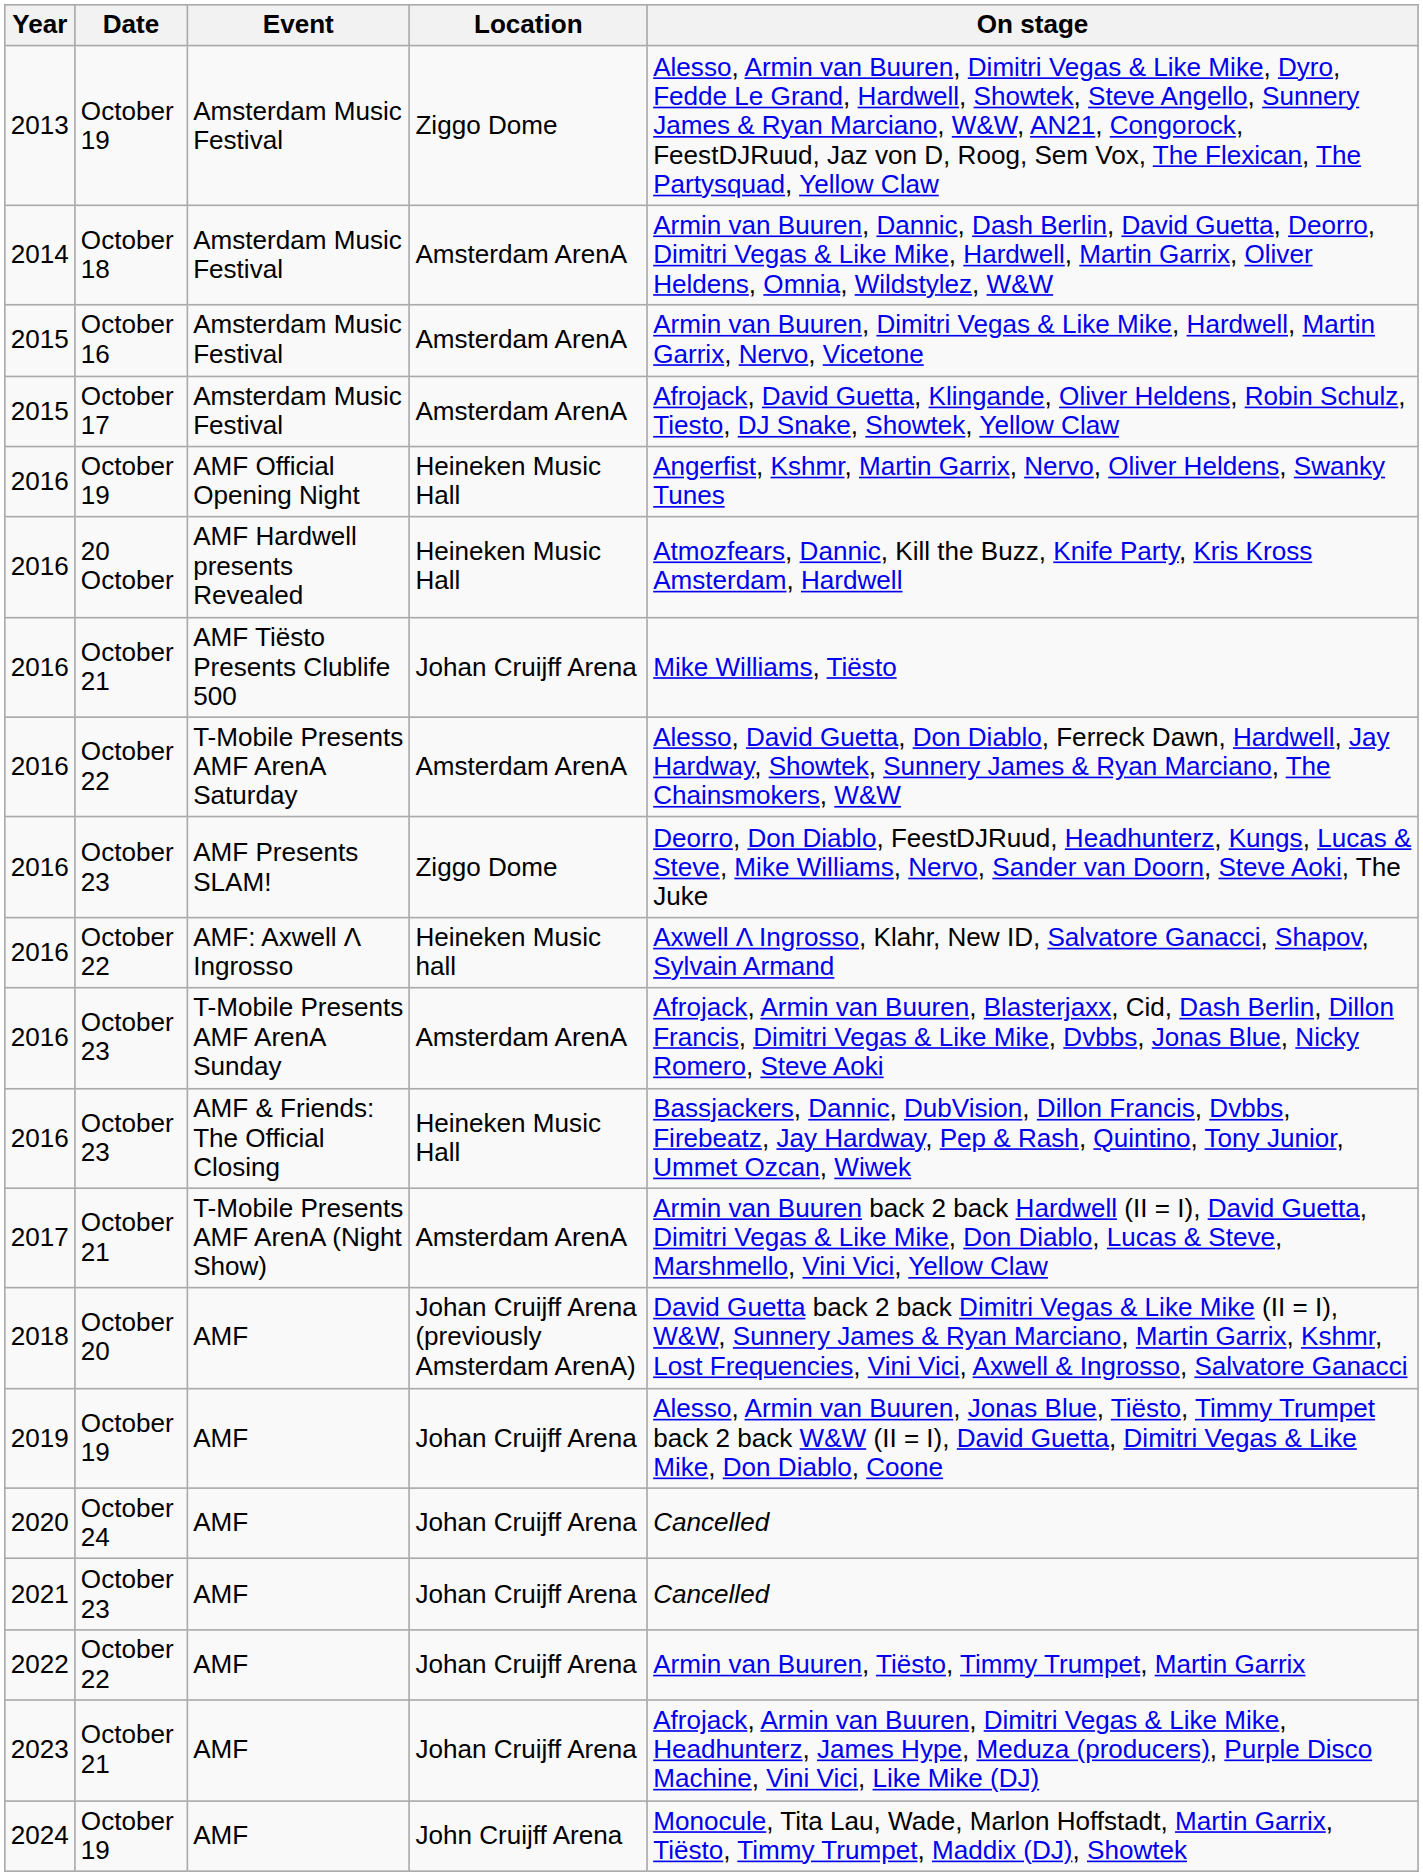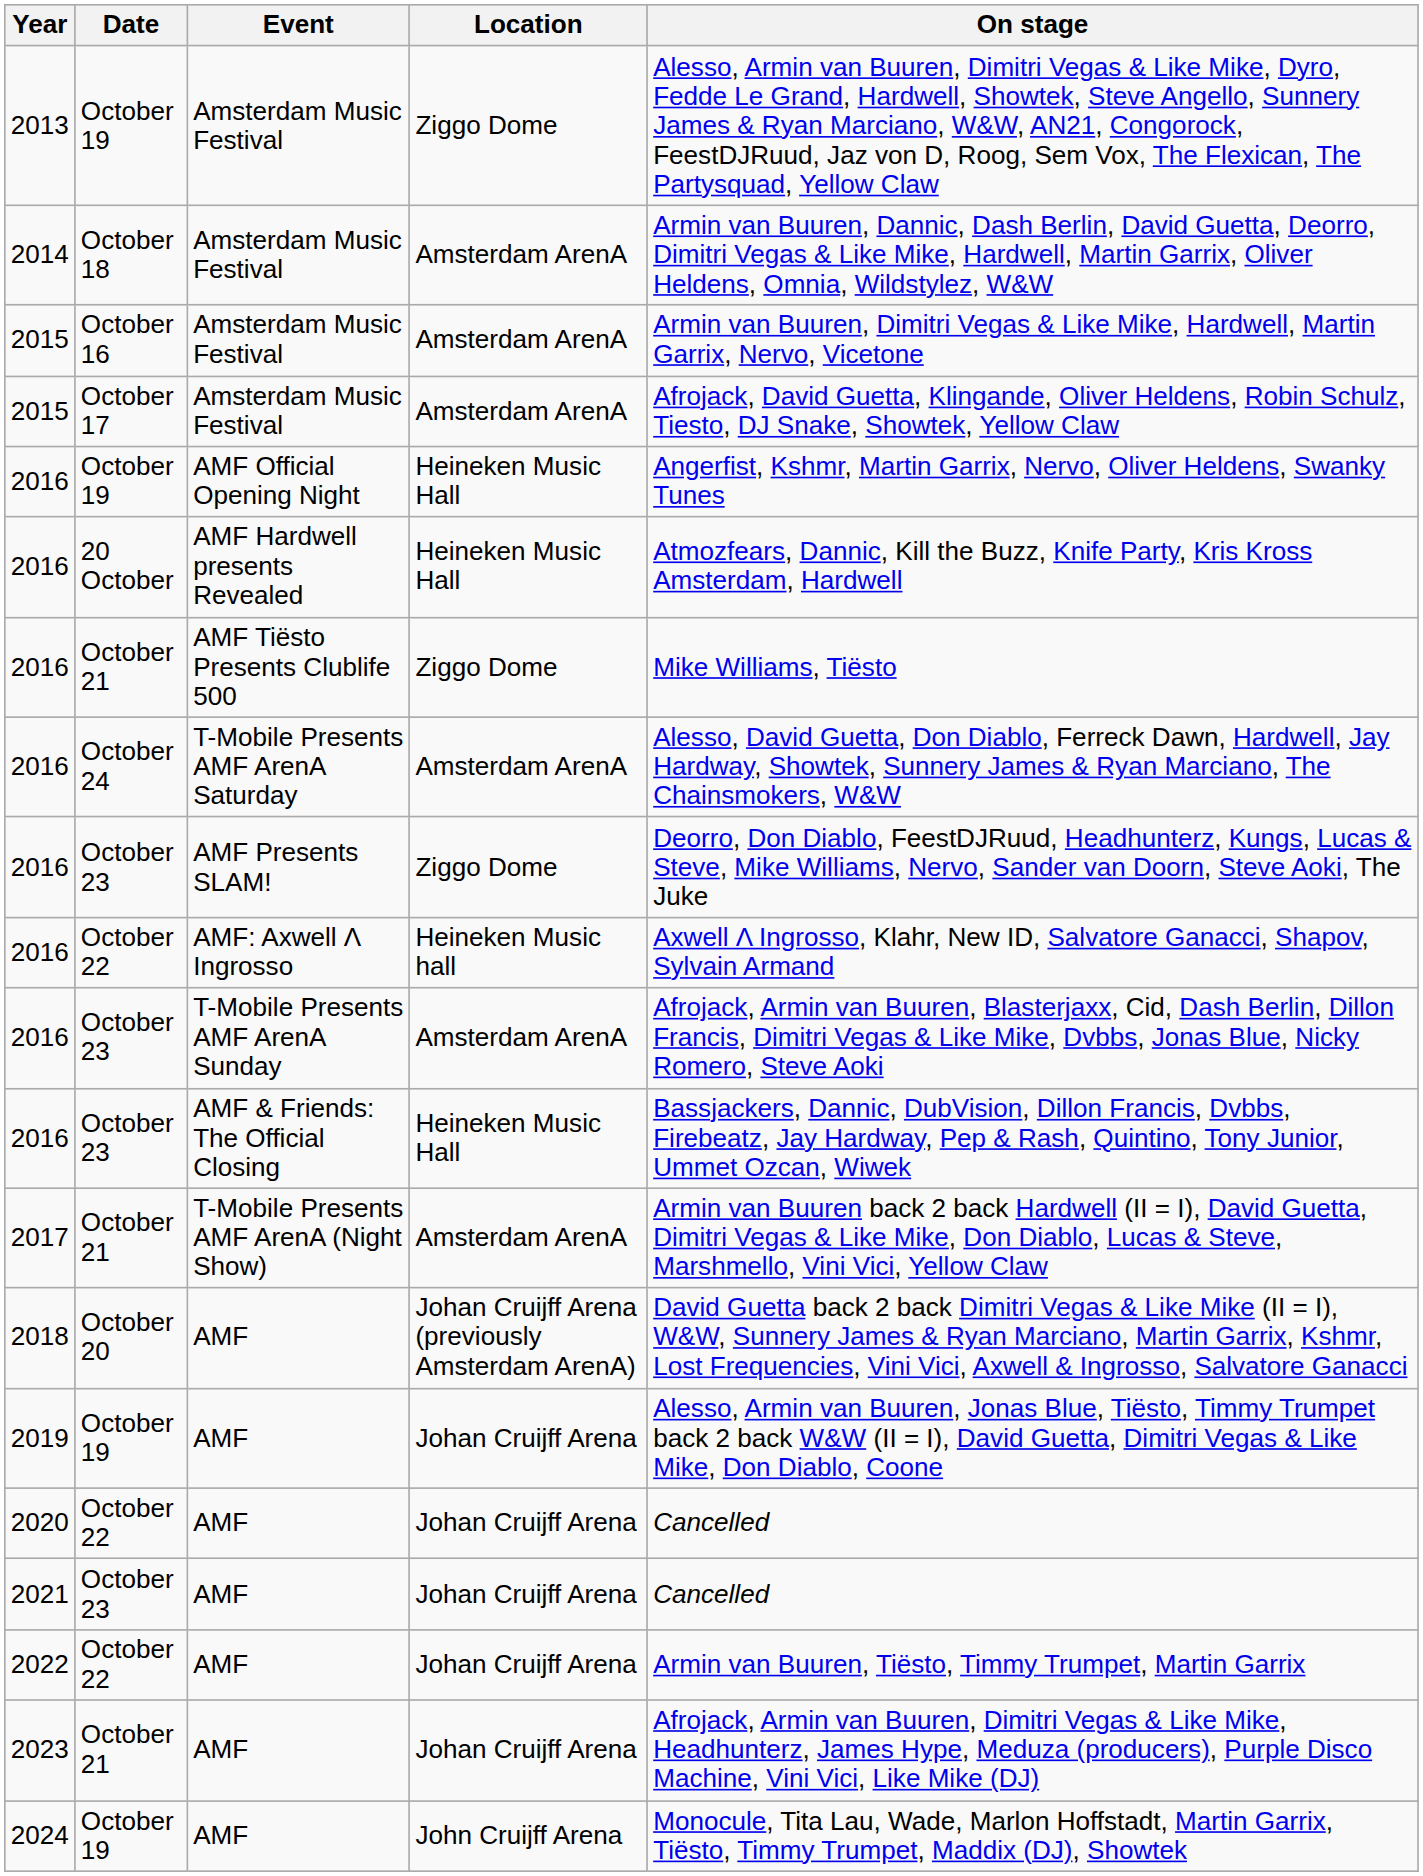2016 / AMF Tiësto Presents Clublife 500 | Location: Johan Cruijff Arena -> Ziggo Dome
2016 / T-Mobile Presents AMF ArenA Saturday | Date: October 22 -> October 24
2020 | Date: October 24 -> October 22
